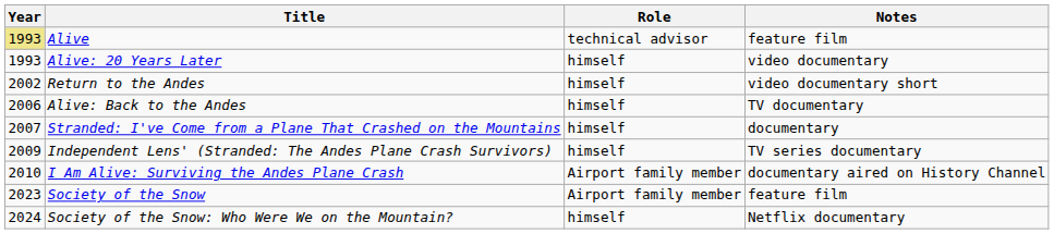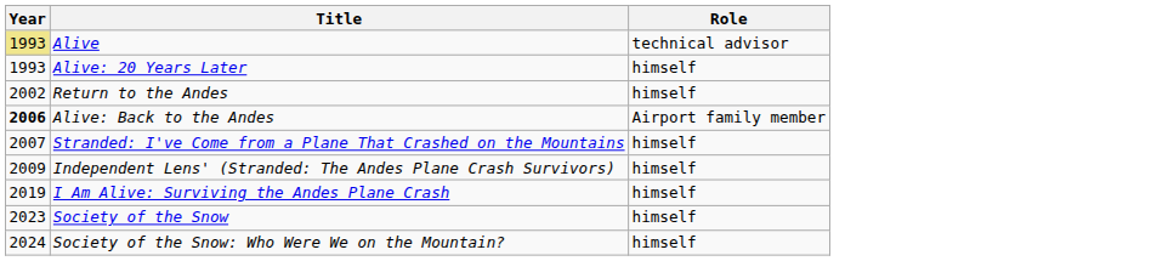- column: Notes | feature film | video documentary | video documentary short | TV documentary | documentary | TV series documentary | documentary aired on History Channel | feature film | Netflix documentary
Alive: Back to the Andes | Year: normal -> bold
Alive: Back to the Andes | Role: himself -> Airport family member
I Am Alive: Surviving the Andes Plane Crash | Year: 2010 -> 2019
I Am Alive: Surviving the Andes Plane Crash | Role: Airport family member -> himself
Society of the Snow | Role: Airport family member -> himself
